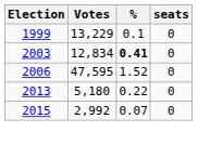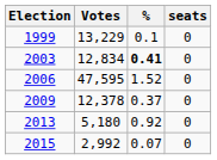+ row: 2009 | 12,378 | 0.37 | 0
2013 | %: 0.22 -> 0.92
